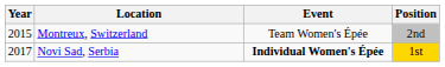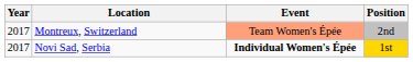Montreux, Switzerland | Year: 2015 -> 2017
Montreux, Switzerland | Event: no background -> lightsalmon background
